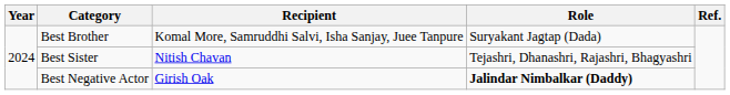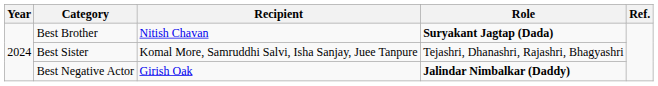Best Brother | Recipient: Komal More, Samruddhi Salvi, Isha Sanjay, Juee Tanpure -> Nitish Chavan
Best Brother | Role: normal -> bold
Best Sister | Recipient: Nitish Chavan -> Komal More, Samruddhi Salvi, Isha Sanjay, Juee Tanpure
